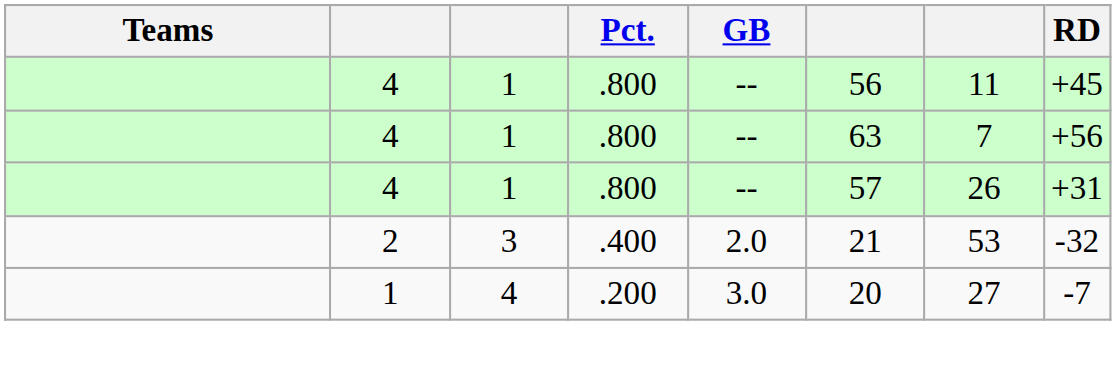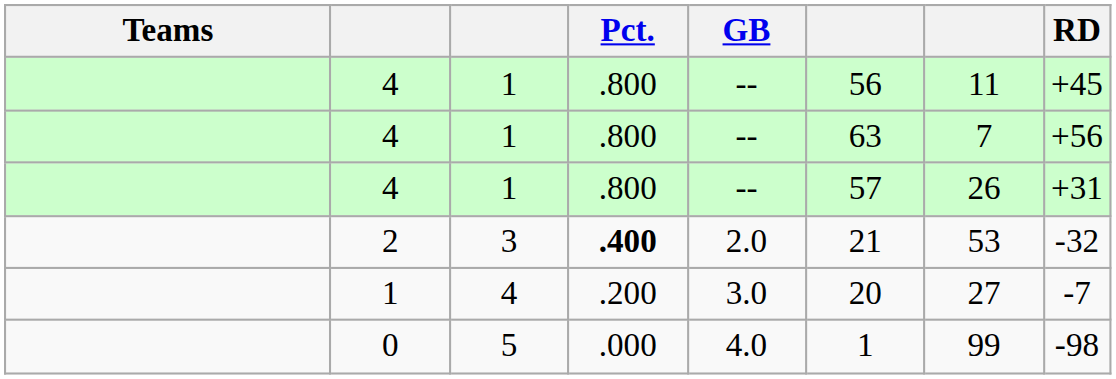2 | Pct.: normal -> bold
+ row: 0 | 5 | .000 | 4.0 | 1 | 99 | -98
